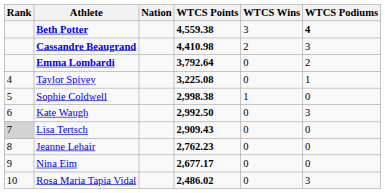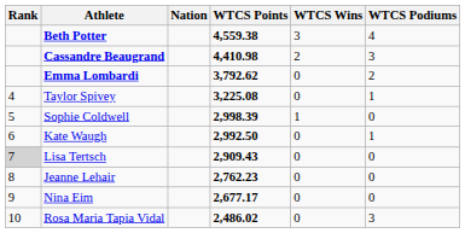Beth Potter | WTCS Podiums: bold -> normal
Emma Lombardi | WTCS Points: 3,792.64 -> 3,792.62
Sophie Coldwell | WTCS Points: 2,998.38 -> 2,998.39
Kate Waugh | WTCS Podiums: 3 -> 1
